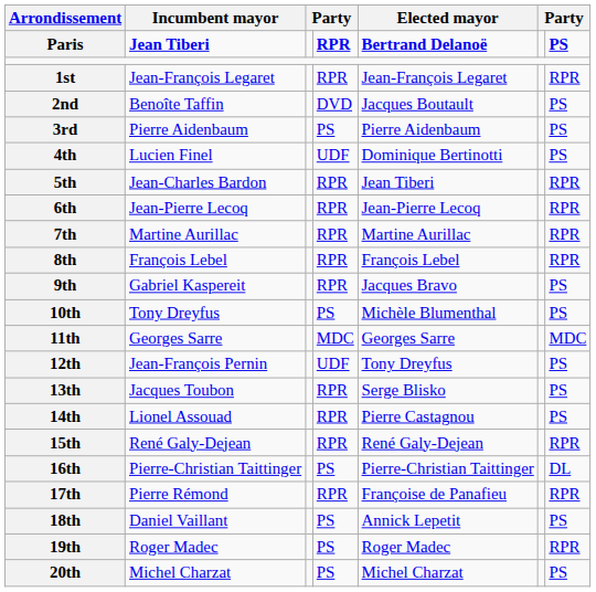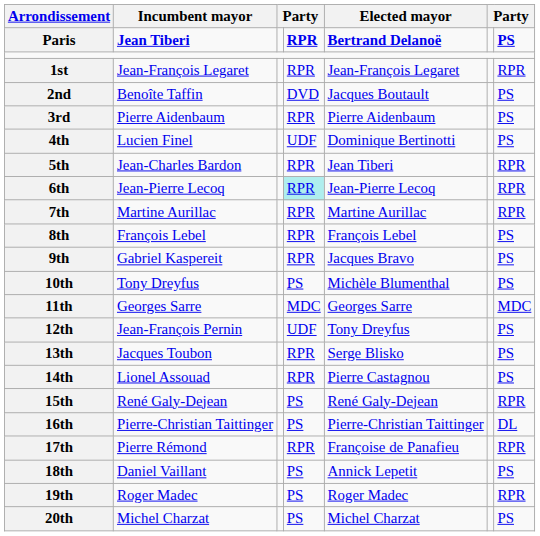3rd | column 4: PS -> RPR
6th | column 4: no background -> paleturquoise background
8th | column 7: RPR -> PS
15th | column 4: RPR -> PS
